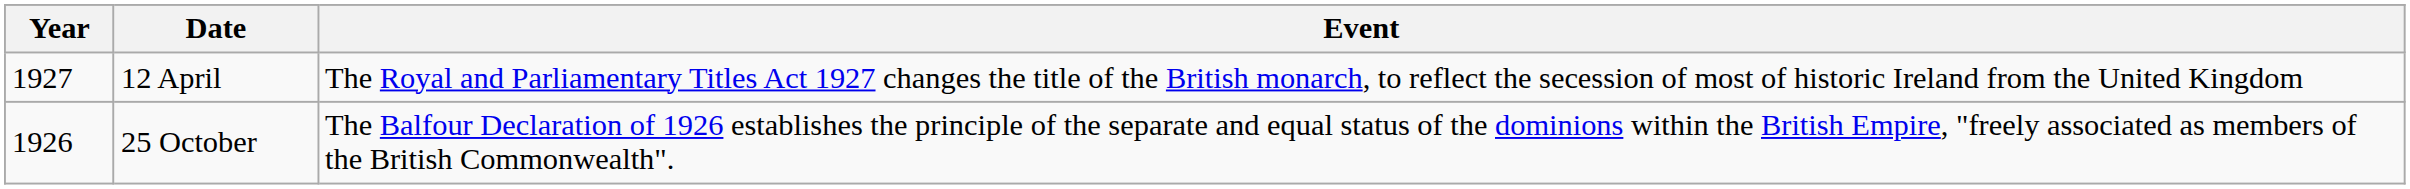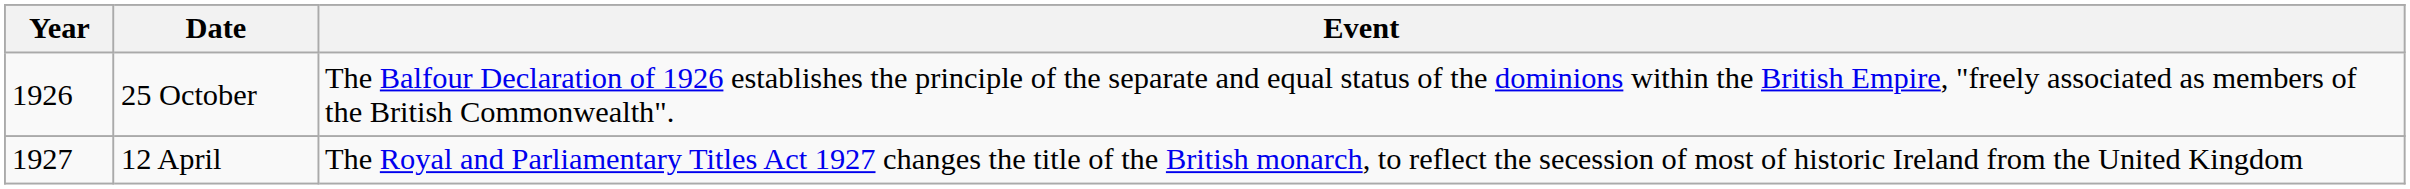rows swapped: 25 October <-> 12 April
